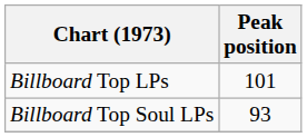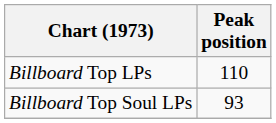Billboard Top LPs | Peak position: 101 -> 110
